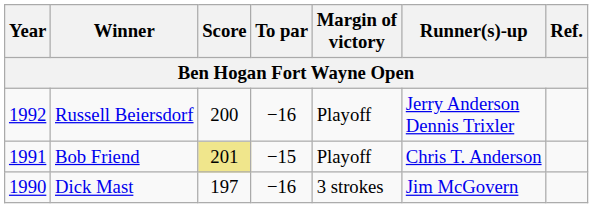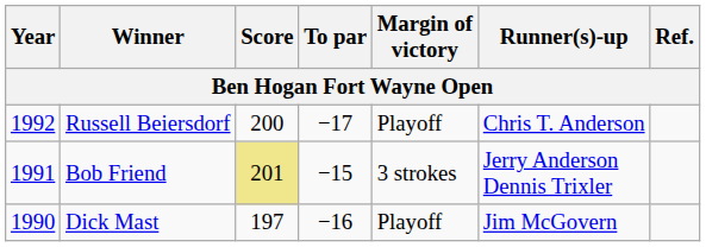Russell Beiersdorf | To par: −16 -> −17
Russell Beiersdorf | Runner(s)-up: Jerry Anderson Dennis Trixler -> Chris T. Anderson
Bob Friend | Margin of victory: Playoff -> 3 strokes
Bob Friend | Runner(s)-up: Chris T. Anderson -> Jerry Anderson Dennis Trixler
Dick Mast | Margin of victory: 3 strokes -> Playoff
